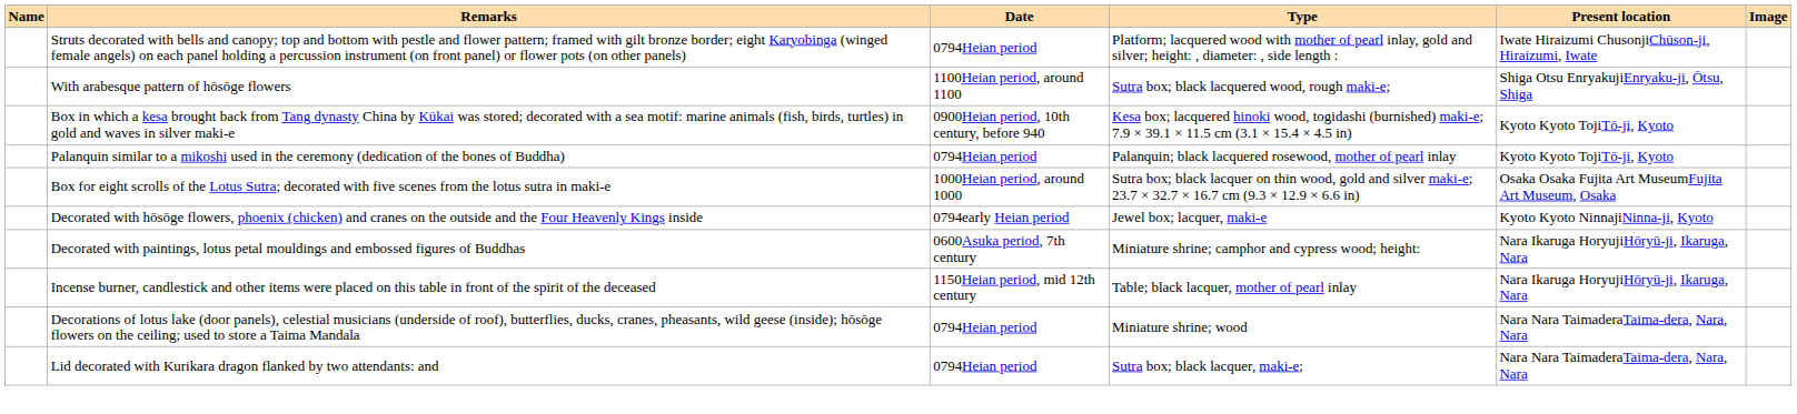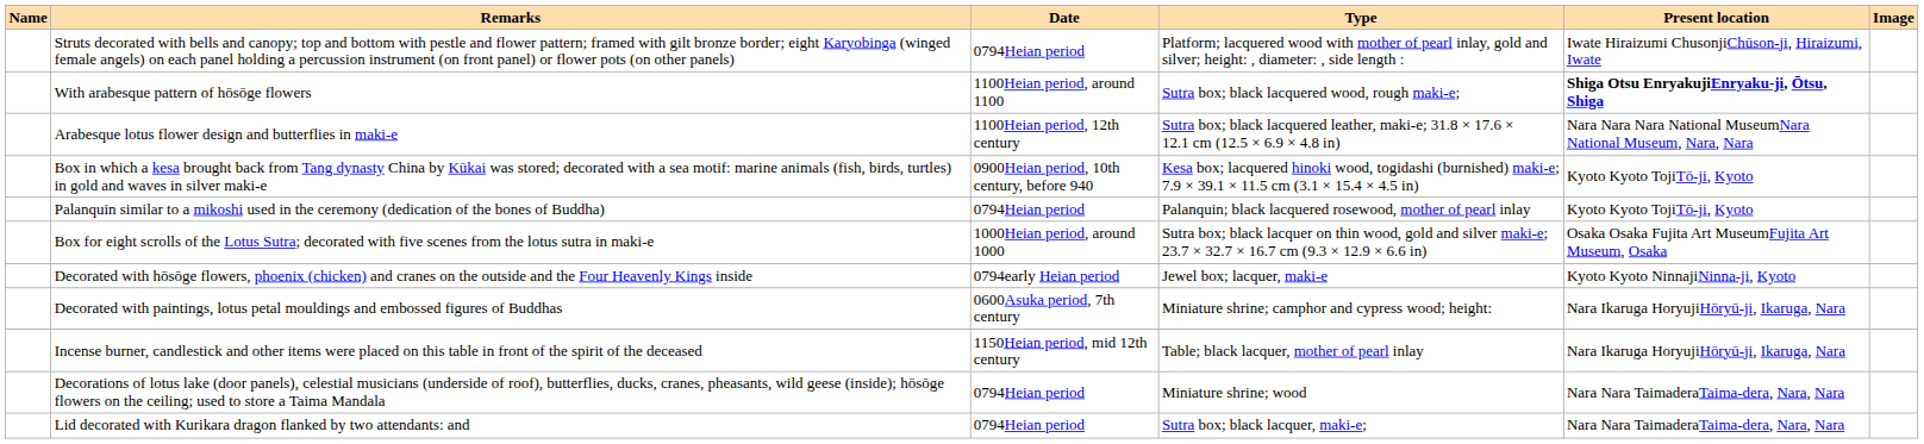With arabesque pattern of hōsōge flowers | Present location: normal -> bold
+ row: Arabesque lotus flower design and butterflies in maki-e | 1100Heian period, 12th century | Sutra box; black lacquered leather, maki-e; 31.8 × 17.6 × 12.1 cm (12.5 × 6.9 × 4.8 in) | Nara Nara Nara National MuseumNara National Museum, Nara, Nara
